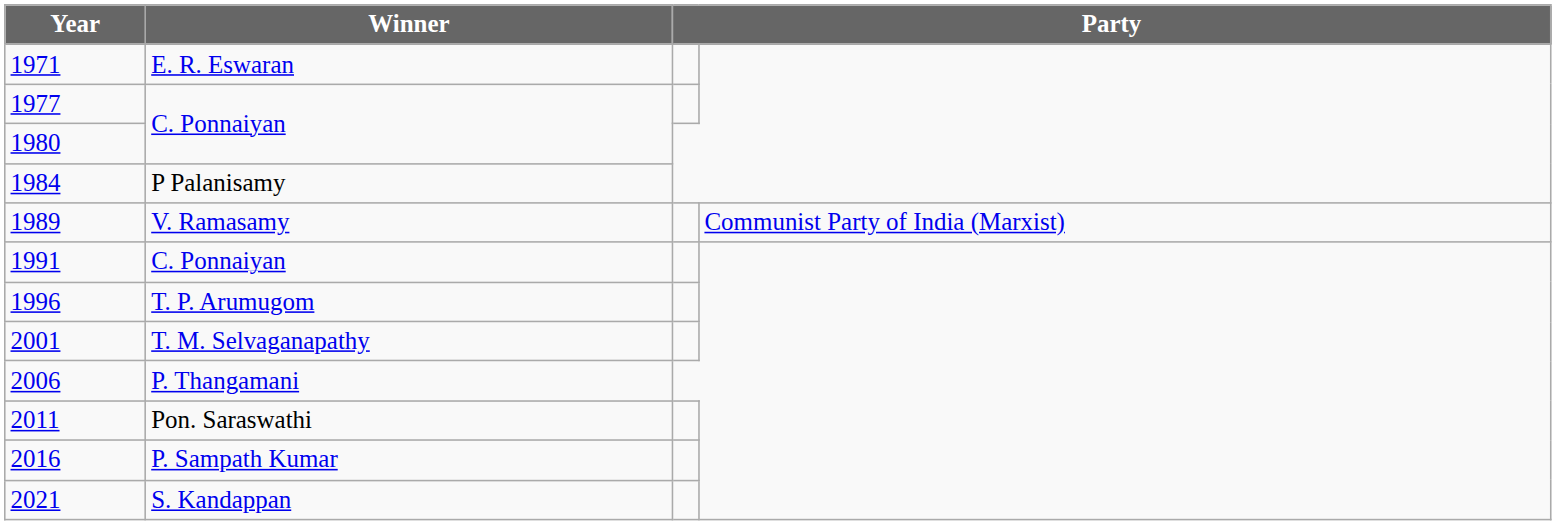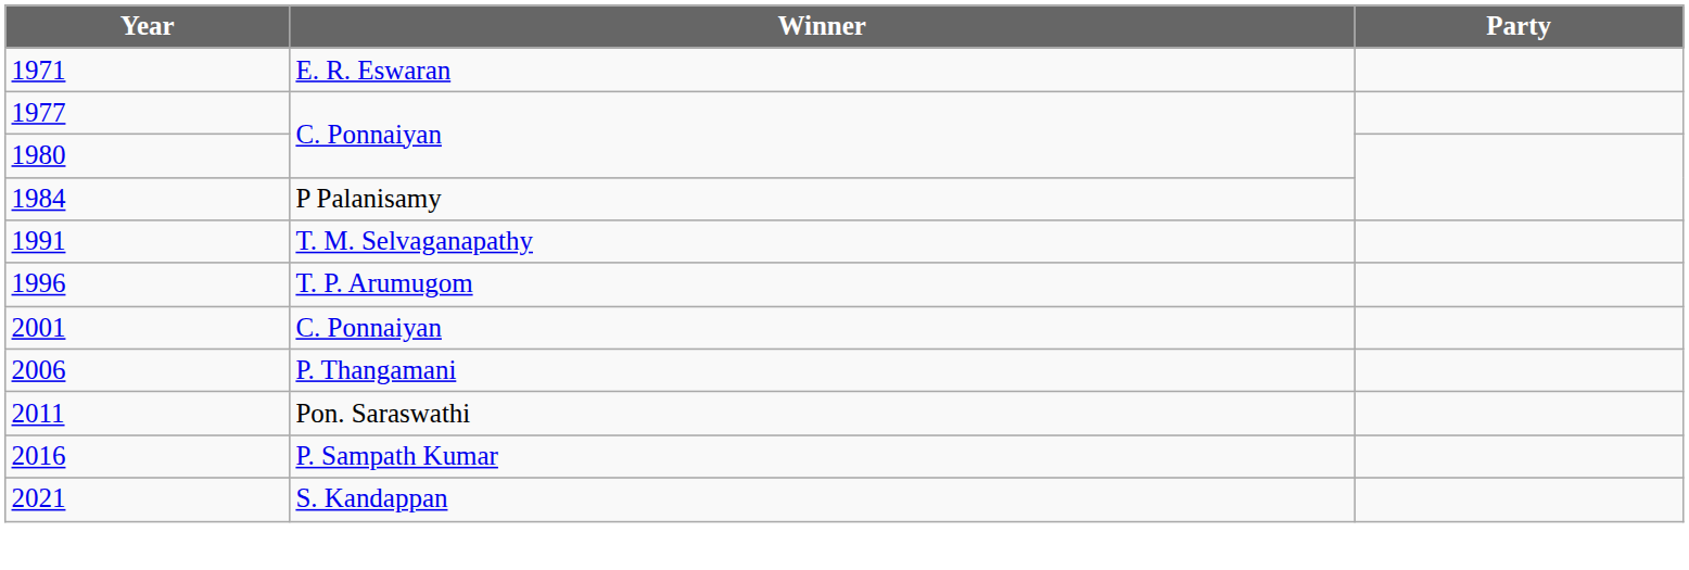- row: 1989 | V. Ramasamy | Communist Party of India (Marxist)
1991 | Winner: C. Ponnaiyan -> T. M. Selvaganapathy
2001 | Winner: T. M. Selvaganapathy -> C. Ponnaiyan
